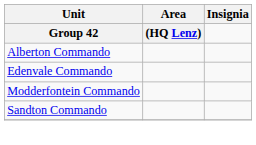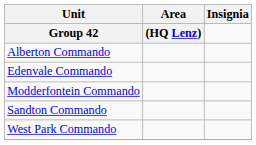+ row: West Park Commando
